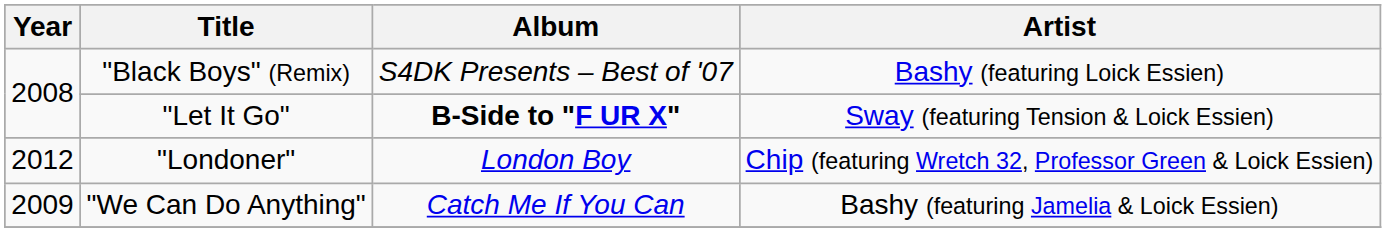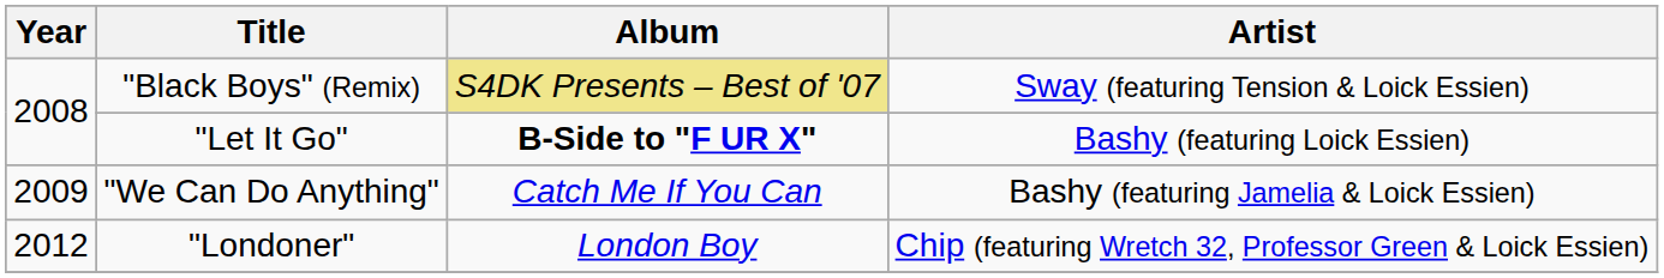"Black Boys" (Remix) | Album: no background -> khaki background
"Black Boys" (Remix) | Artist: Bashy (featuring Loick Essien) -> Sway (featuring Tension & Loick Essien)
"Let It Go" | Artist: Sway (featuring Tension & Loick Essien) -> Bashy (featuring Loick Essien)
rows swapped: "We Can Do Anything" <-> "Londoner"
